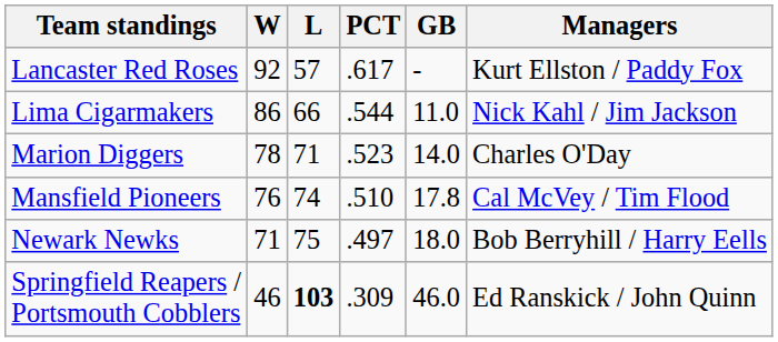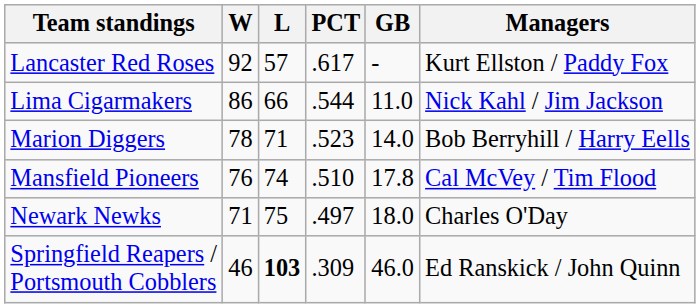Marion Diggers | Managers: Charles O'Day -> Bob Berryhill / Harry Eells
Newark Newks | Managers: Bob Berryhill / Harry Eells -> Charles O'Day
